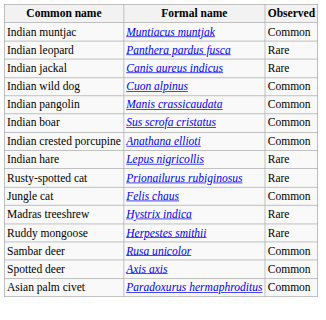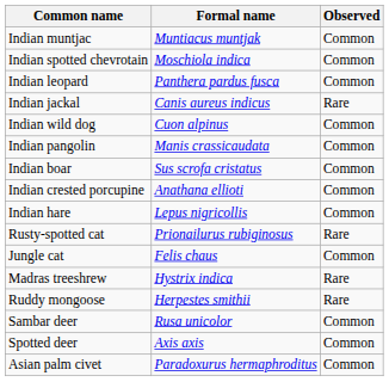+ row: Indian spotted chevrotain | Moschiola indica | Common
Indian leopard | Observed: Rare -> Common
Indian hare | Observed: Rare -> Common
